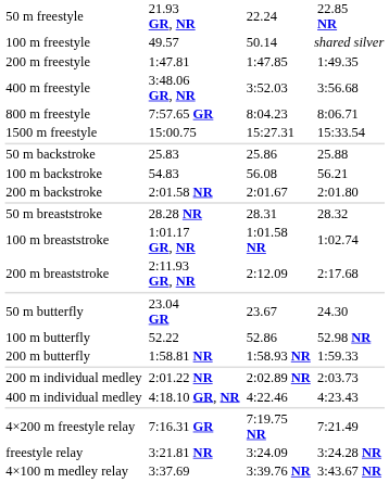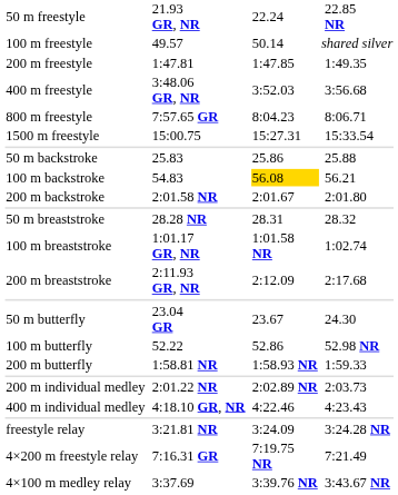100 m backstroke | column 5: no background -> gold background
rows swapped: freestyle relay <-> 4×200 m freestyle relay
